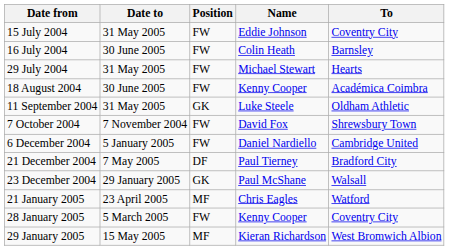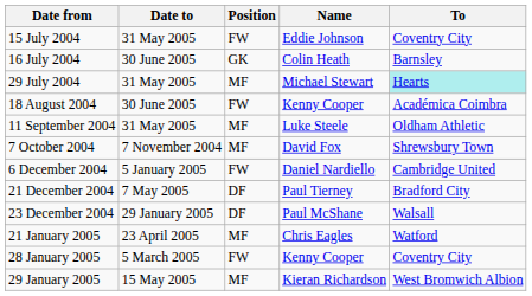16 July 2004 | Position: FW -> GK
29 July 2004 | Position: FW -> MF
29 July 2004 | To: no background -> paleturquoise background
11 September 2004 | Position: GK -> MF
7 October 2004 | Position: FW -> MF
23 December 2004 | Position: GK -> DF
